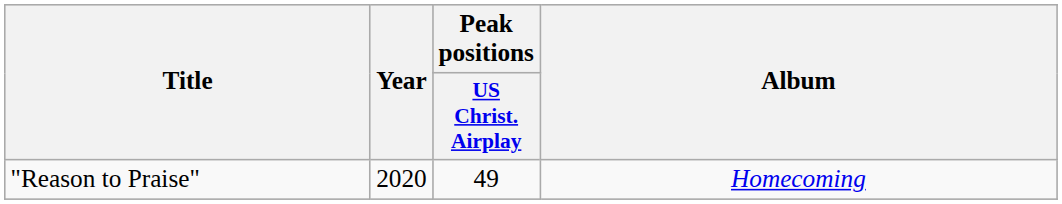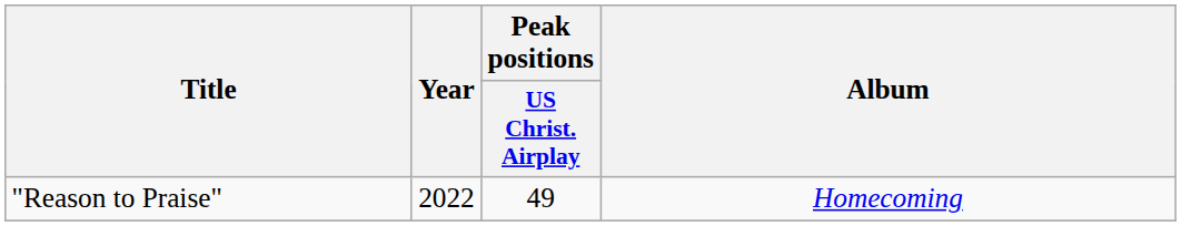"Reason to Praise" | Year: 2020 -> 2022
